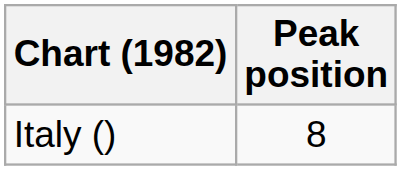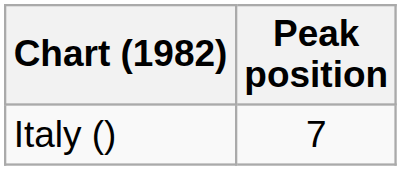Italy () | Peak position: 8 -> 7
